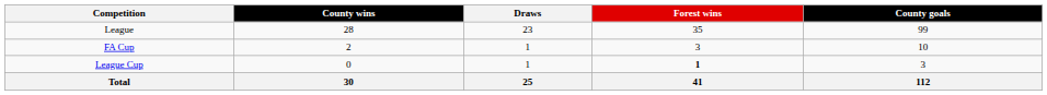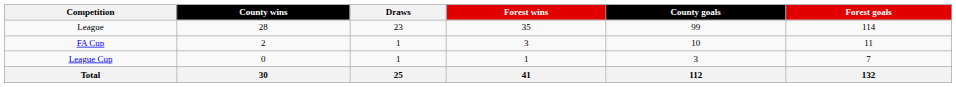+ column: Forest goals | 114 | 11 | 7 | 132
League Cup | Forest wins: bold -> normal
